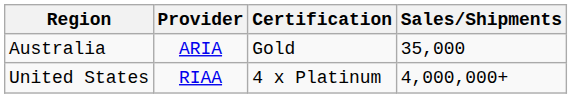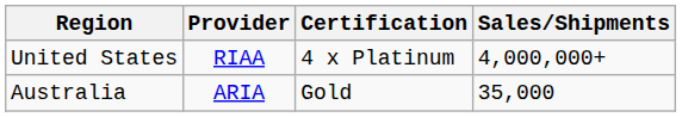rows swapped: Australia <-> United States
